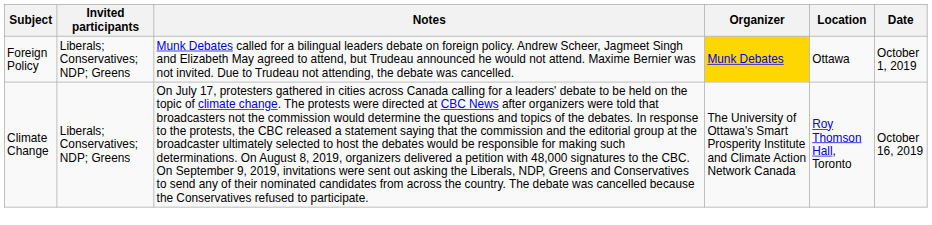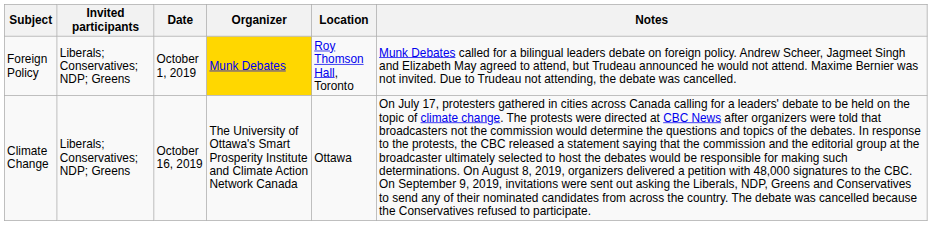columns swapped: Date <-> Notes
Foreign Policy | Location: Ottawa -> Roy Thomson Hall, Toronto
Climate Change | Location: Roy Thomson Hall, Toronto -> Ottawa
